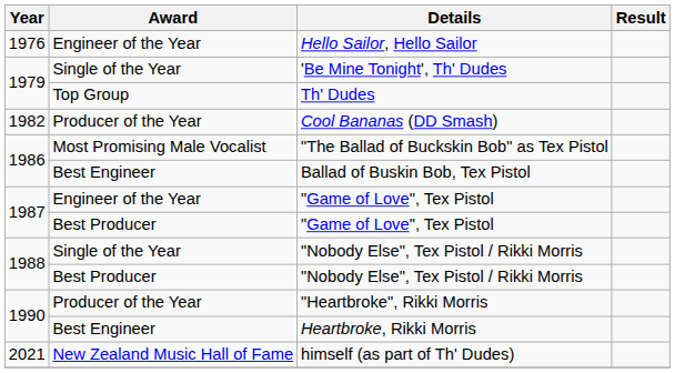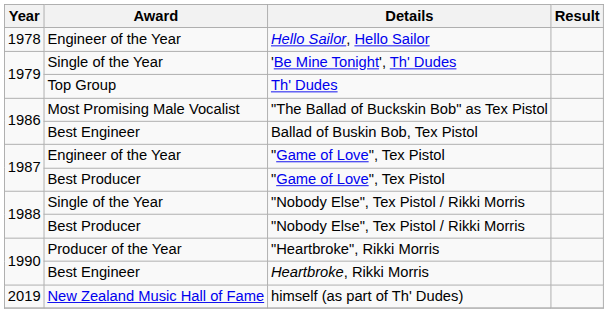Hello Sailor, Hello Sailor | Year: 1976 -> 1978
- row: 1982 | Producer of the Year | Cool Bananas (DD Smash)
himself (as part of Th' Dudes) | Year: 2021 -> 2019
